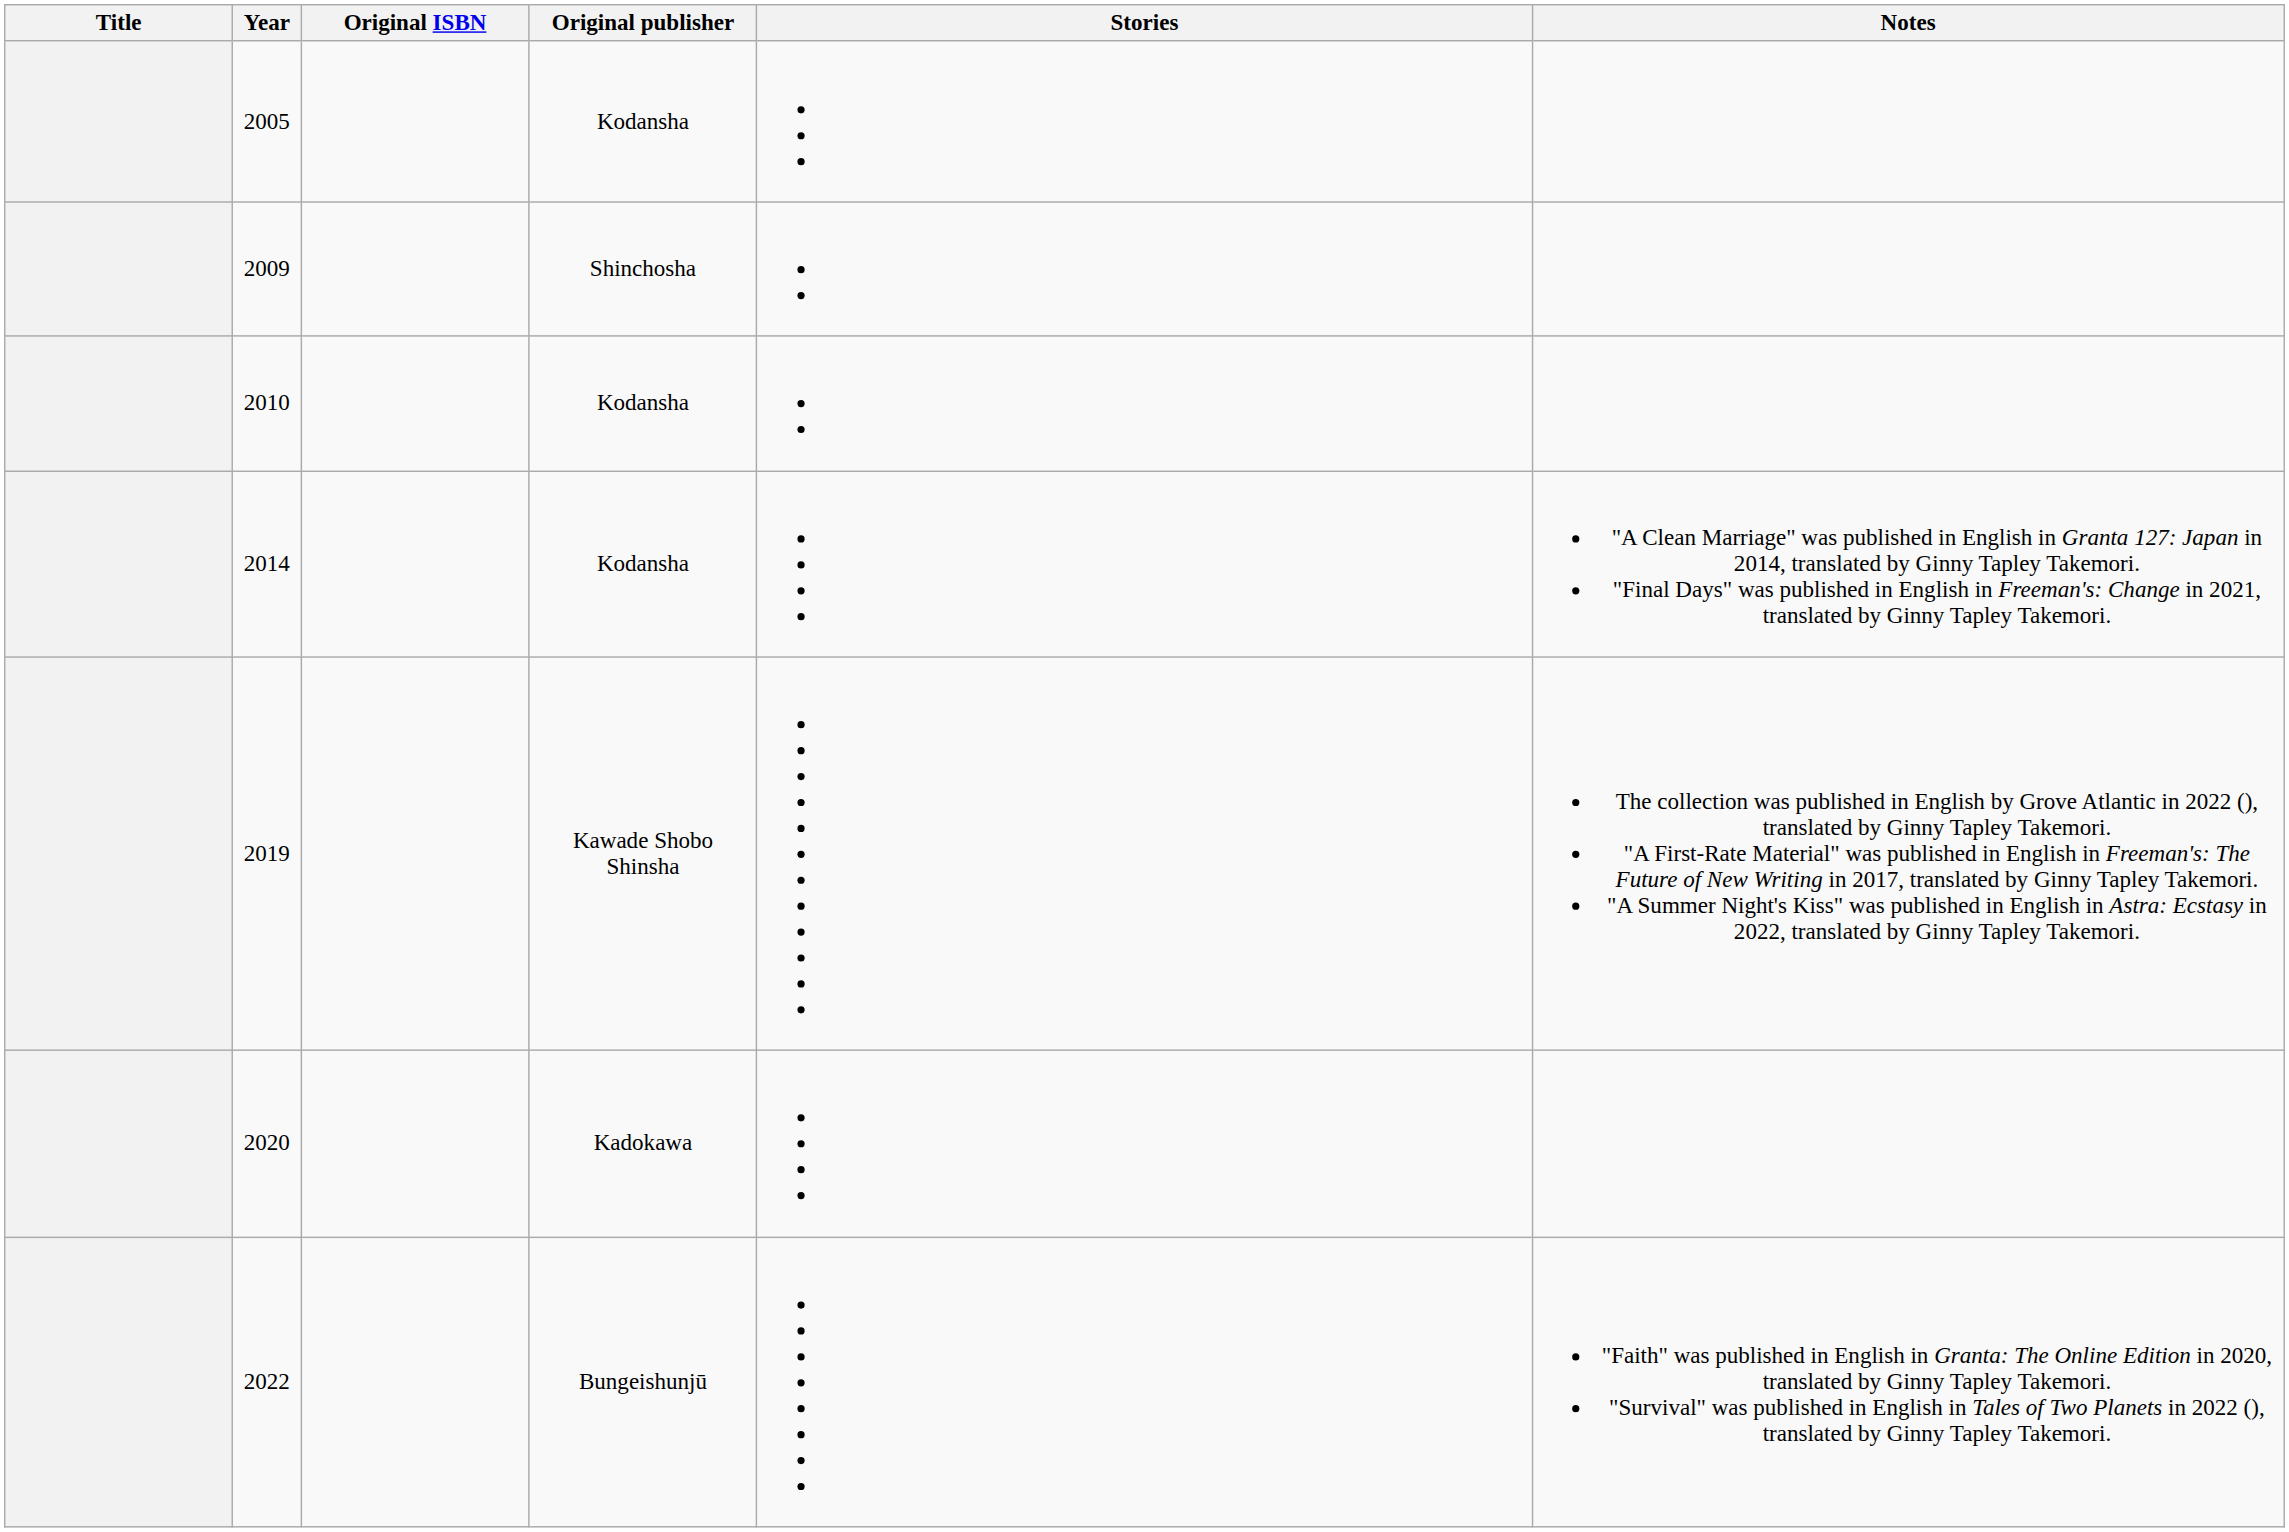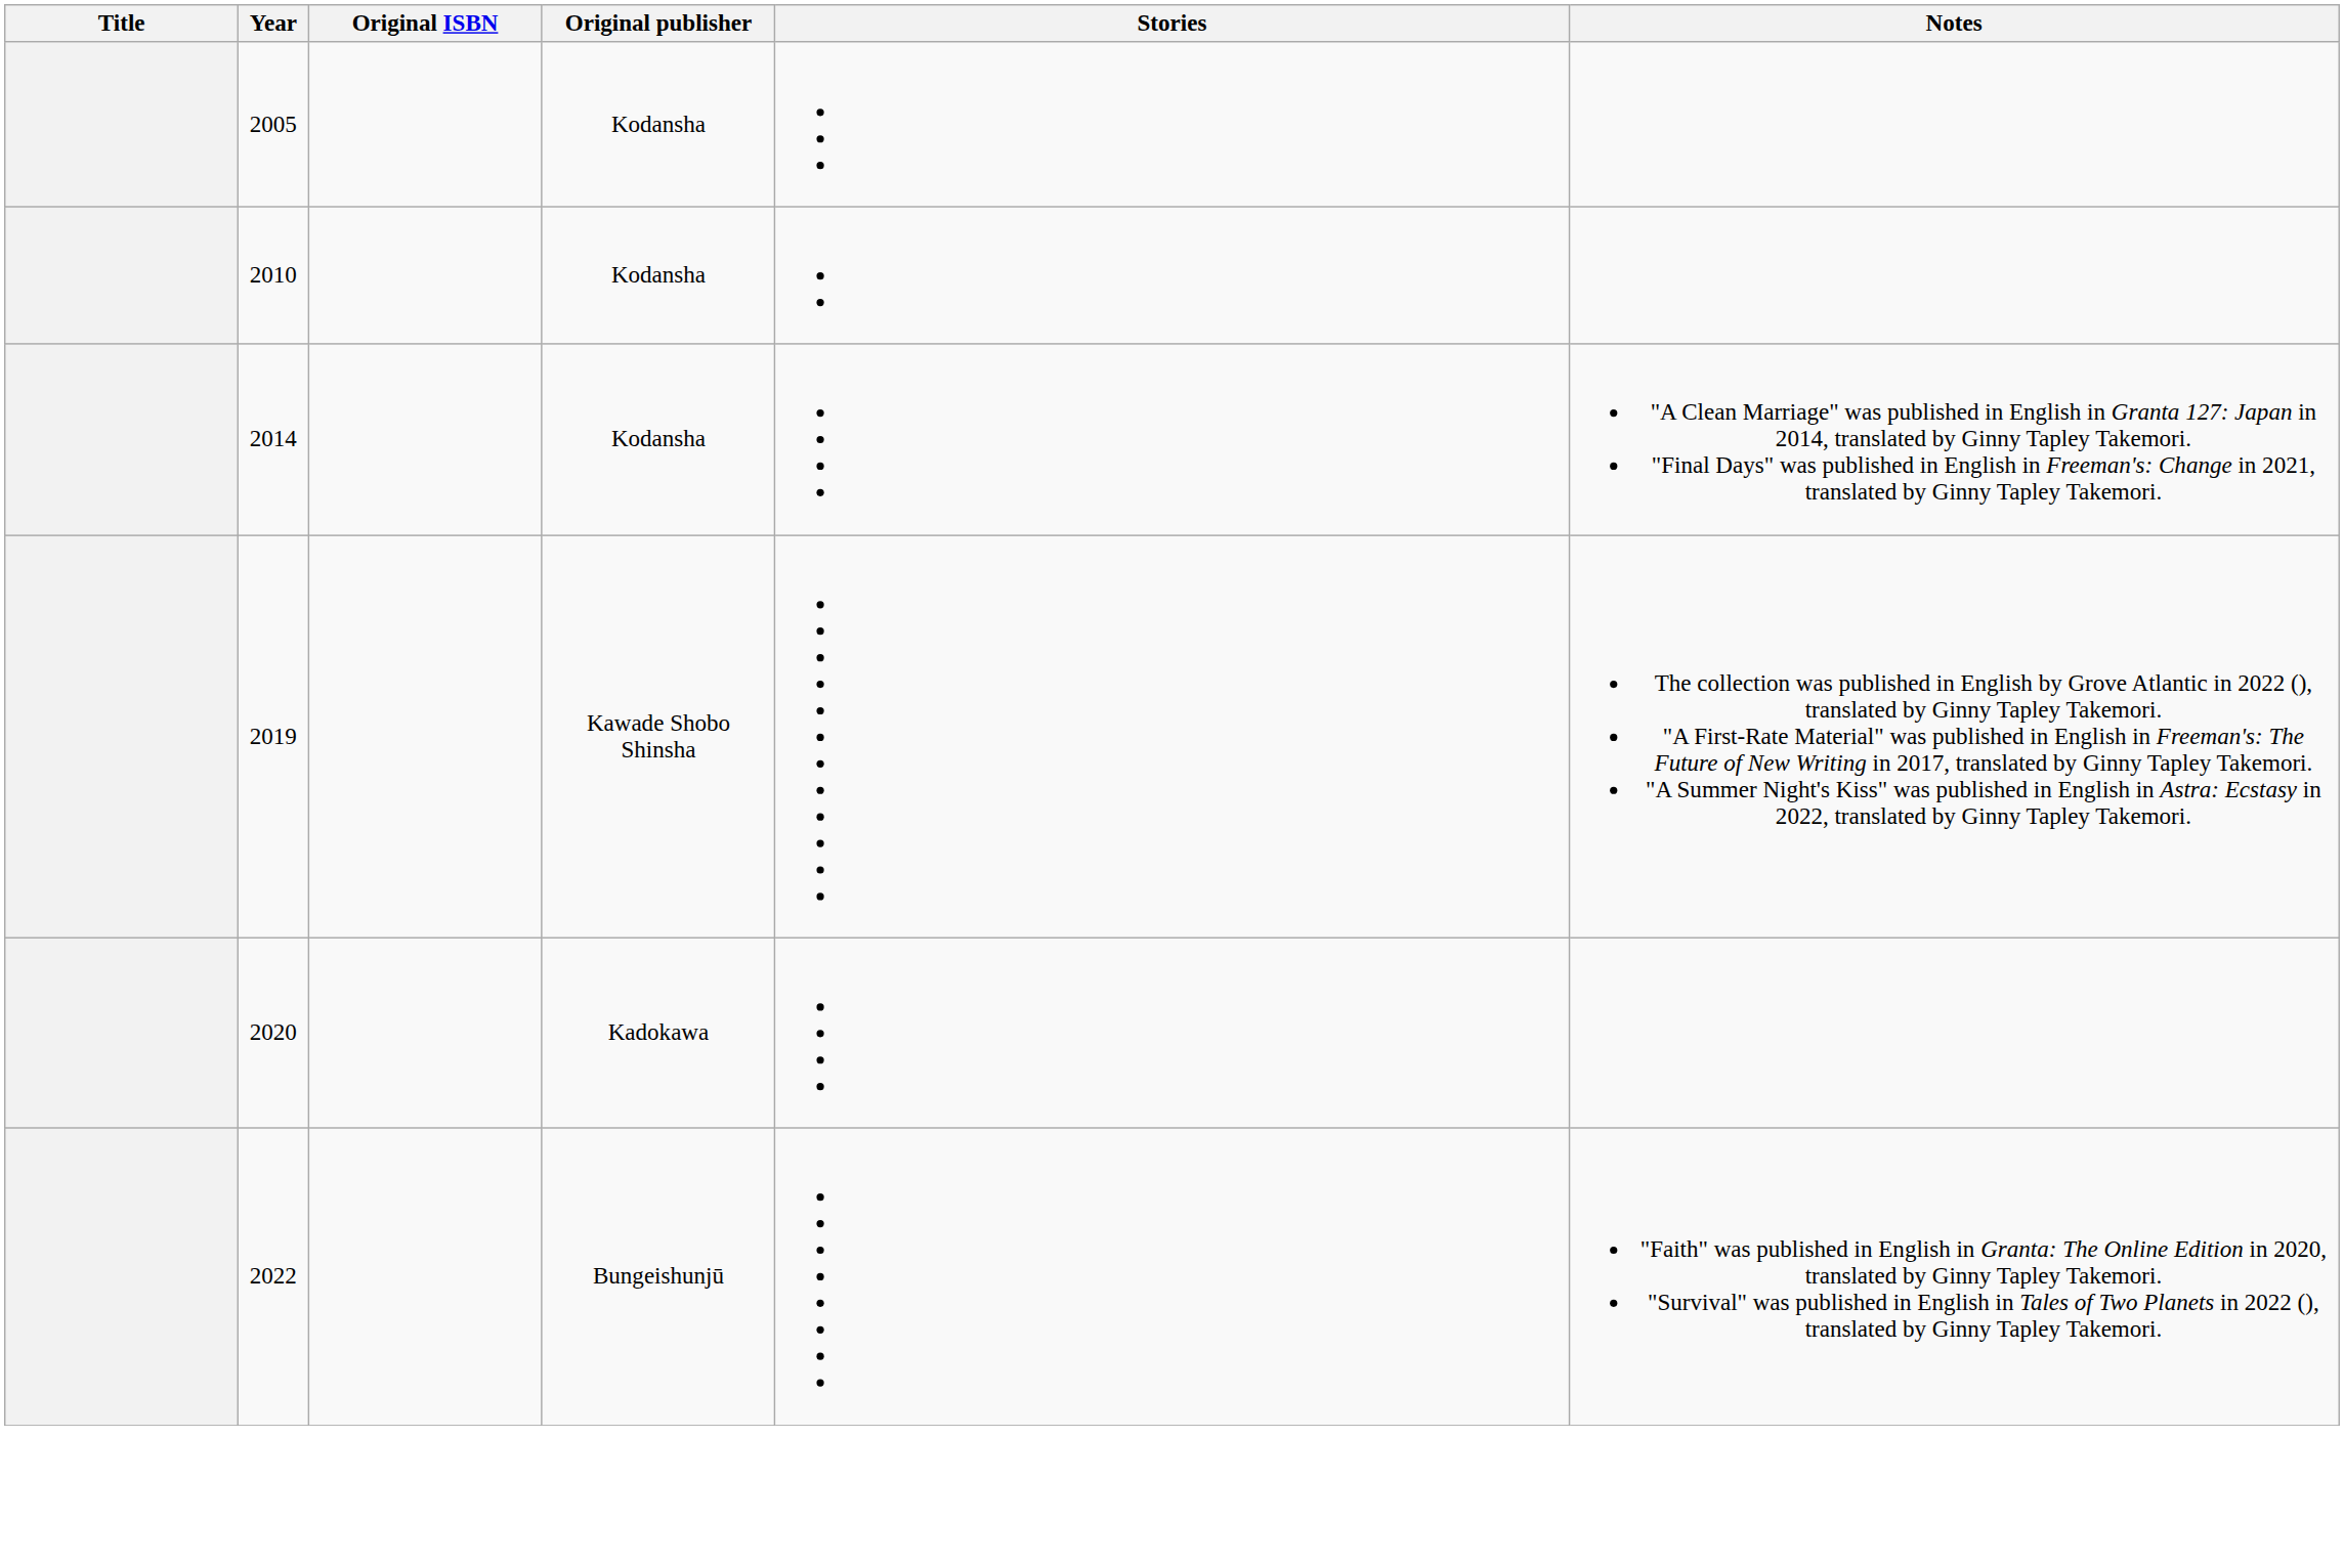- row: 2009 | Shinchosha
